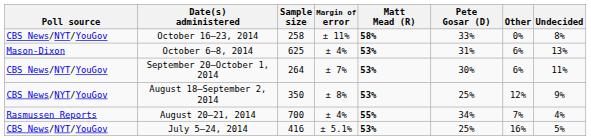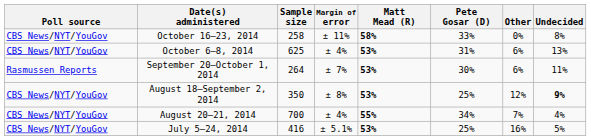October 6–8, 2014 | Poll source: Mason-Dixon -> CBS News/NYT/YouGov
September 20–October 1, 2014 | Poll source: CBS News/NYT/YouGov -> Rasmussen Reports
August 18–September 2, 2014 | Undecided: normal -> bold
August 20–21, 2014 | Poll source: Rasmussen Reports -> CBS News/NYT/YouGov
